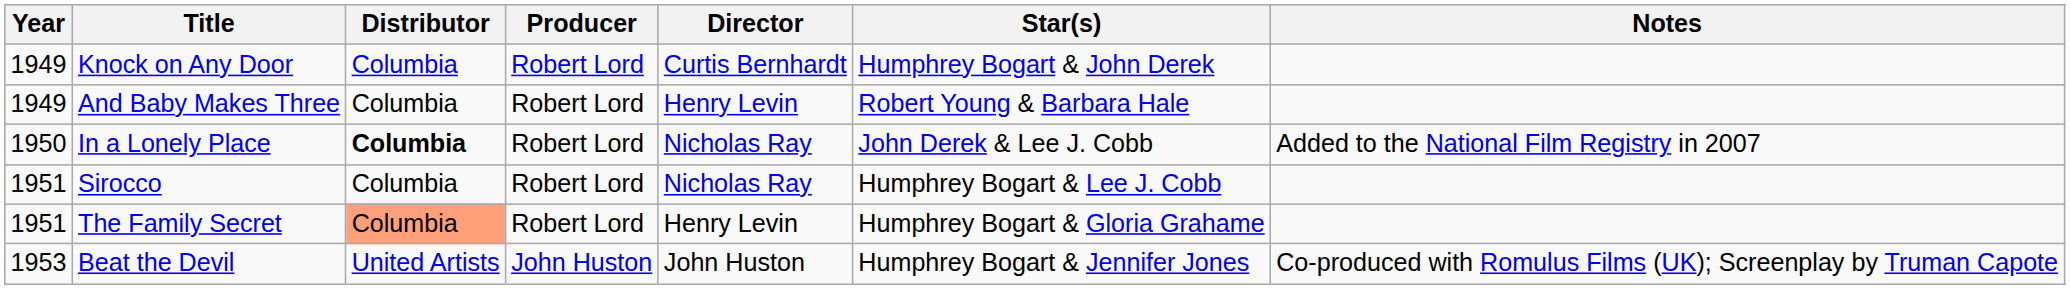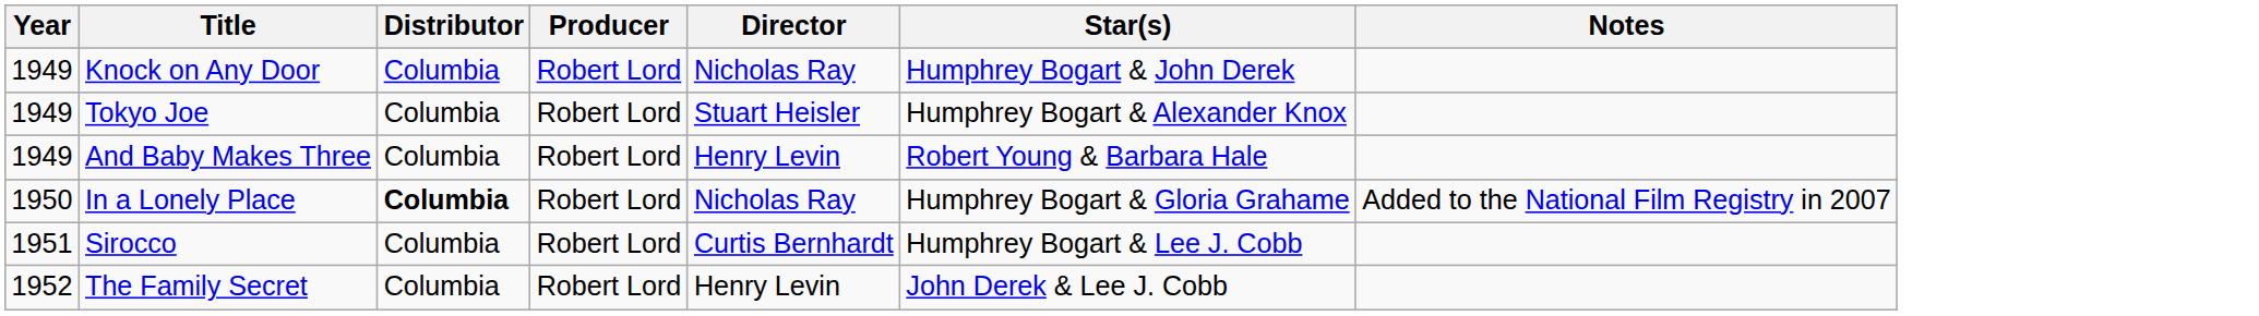Knock on Any Door | Director: Curtis Bernhardt -> Nicholas Ray
+ row: 1949 | Tokyo Joe | Columbia | Robert Lord | Stuart Heisler | Humphrey Bogart & Alexander Knox
In a Lonely Place | Star(s): John Derek & Lee J. Cobb -> Humphrey Bogart & Gloria Grahame
Sirocco | Director: Nicholas Ray -> Curtis Bernhardt
The Family Secret | Year: 1951 -> 1952
The Family Secret | Distributor: lightsalmon background -> no background
The Family Secret | Star(s): Humphrey Bogart & Gloria Grahame -> John Derek & Lee J. Cobb
- row: 1953 | Beat the Devil | United Artists | John Huston | John Huston | Humphrey Bogart & Jennifer Jones | Co-produced with Romulus Films (UK); Screenplay by Truman Capote
